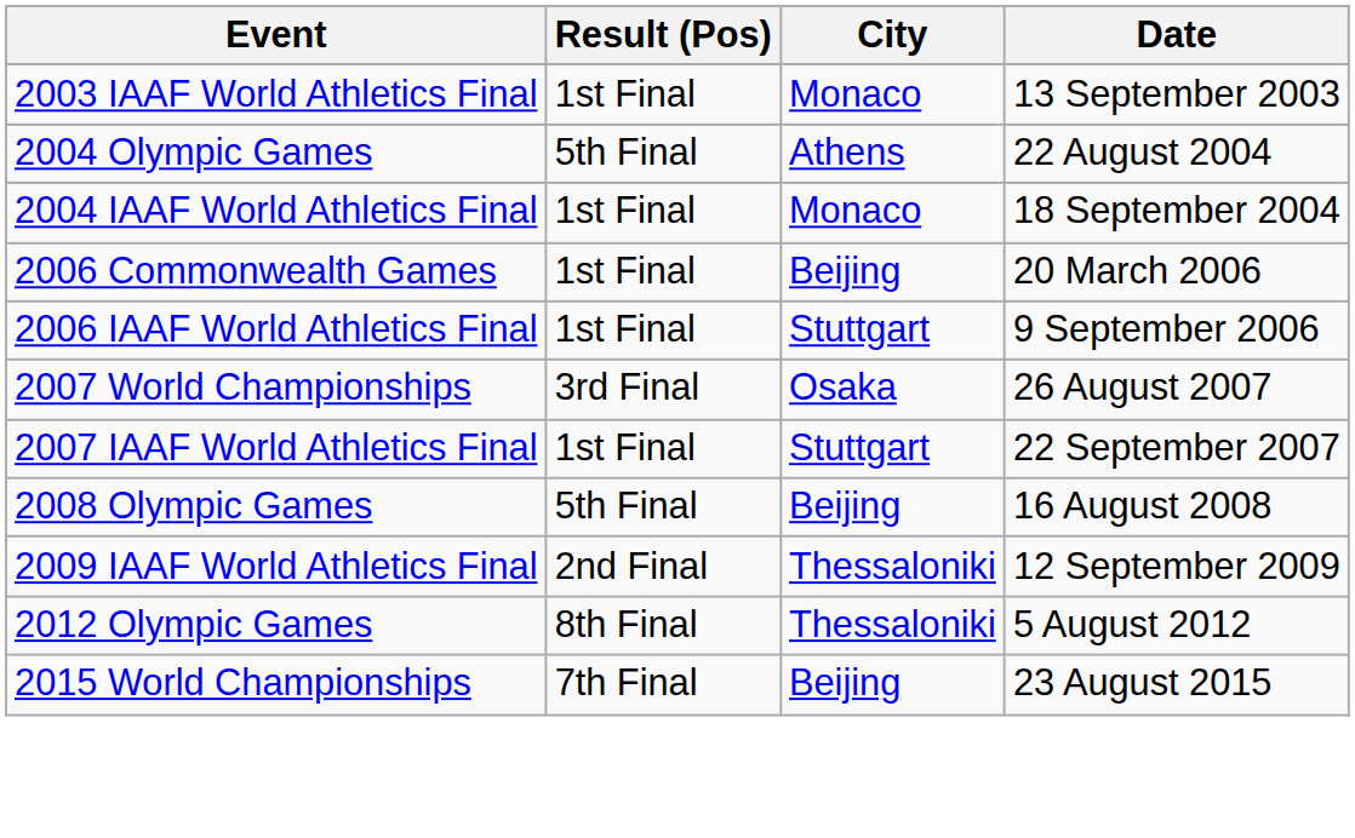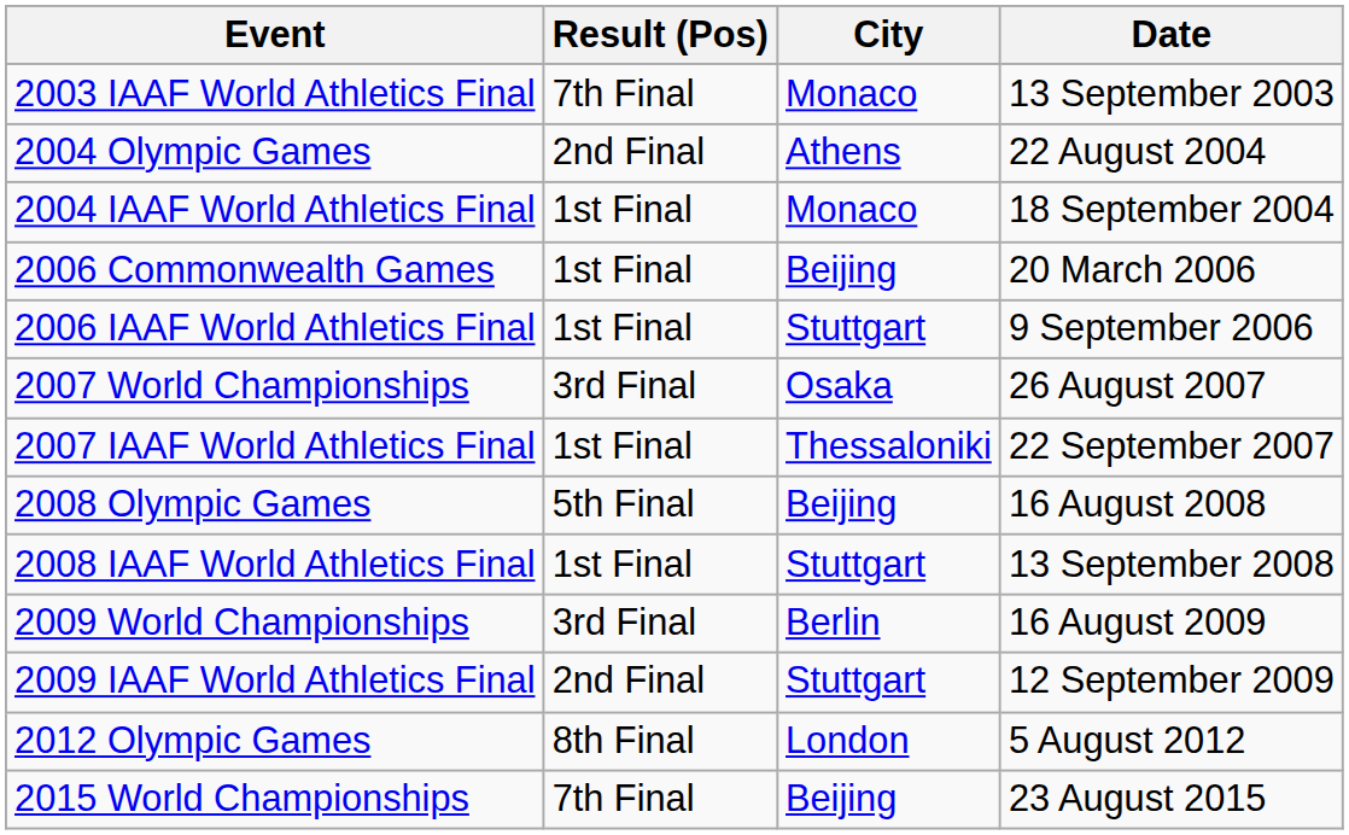2003 IAAF World Athletics Final | Result (Pos): 1st Final -> 7th Final
2004 Olympic Games | Result (Pos): 5th Final -> 2nd Final
2007 IAAF World Athletics Final | City: Stuttgart -> Thessaloniki
+ row: 2008 IAAF World Athletics Final | 1st Final | Stuttgart | 13 September 2008
+ row: 2009 World Championships | 3rd Final | Berlin | 16 August 2009
2009 IAAF World Athletics Final | City: Thessaloniki -> Stuttgart
2012 Olympic Games | City: Thessaloniki -> London
